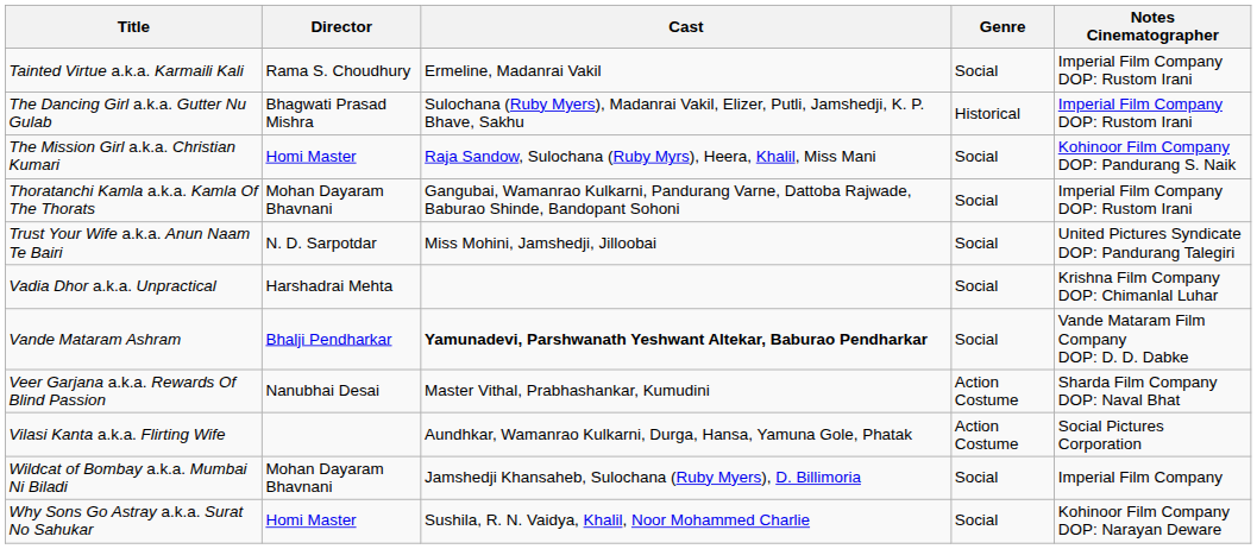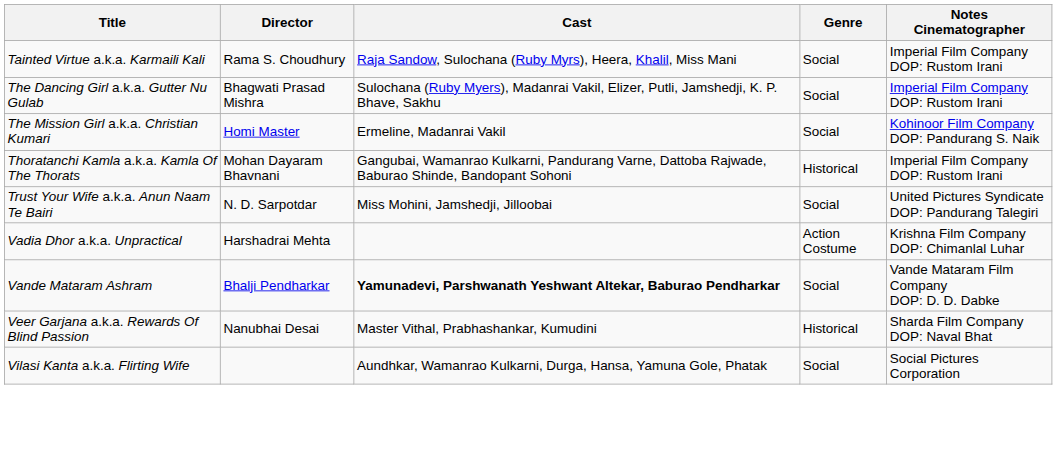Tainted Virtue a.k.a. Karmaili Kali | Cast: Ermeline, Madanrai Vakil -> Raja Sandow, Sulochana (Ruby Myrs), Heera, Khalil, Miss Mani
The Dancing Girl a.k.a. Gutter Nu Gulab | Genre: Historical -> Social
The Mission Girl a.k.a. Christian Kumari | Cast: Raja Sandow, Sulochana (Ruby Myrs), Heera, Khalil, Miss Mani -> Ermeline, Madanrai Vakil
Thoratanchi Kamla a.k.a. Kamla Of The Thorats | Genre: Social -> Historical
Vadia Dhor a.k.a. Unpractical | Genre: Social -> Action Costume
Veer Garjana a.k.a. Rewards Of Blind Passion | Genre: Action Costume -> Historical
Vilasi Kanta a.k.a. Flirting Wife | Genre: Action Costume -> Social
- row: Wildcat of Bombay a.k.a. Mumbai Ni Biladi | Mohan Dayaram Bhavnani | Jamshedji Khansaheb, Sulochana (Ruby Myers), D. Billimoria | Social | Imperial Film Company
- row: Why Sons Go Astray a.k.a. Surat No Sahukar | Homi Master | Sushila, R. N. Vaidya, Khalil, Noor Mohammed Charlie | Social | Kohinoor Film Company DOP: Narayan Deware
